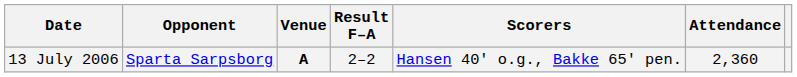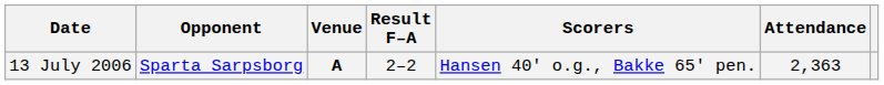13 July 2006 | Attendance: 2,360 -> 2,363
